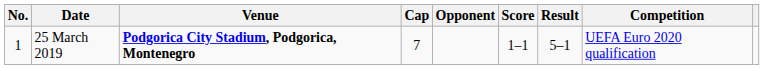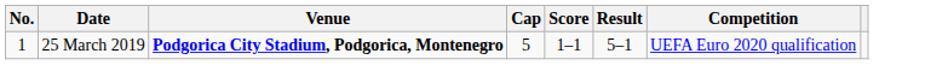- column: Opponent
25 March 2019 | Cap: 7 -> 5
